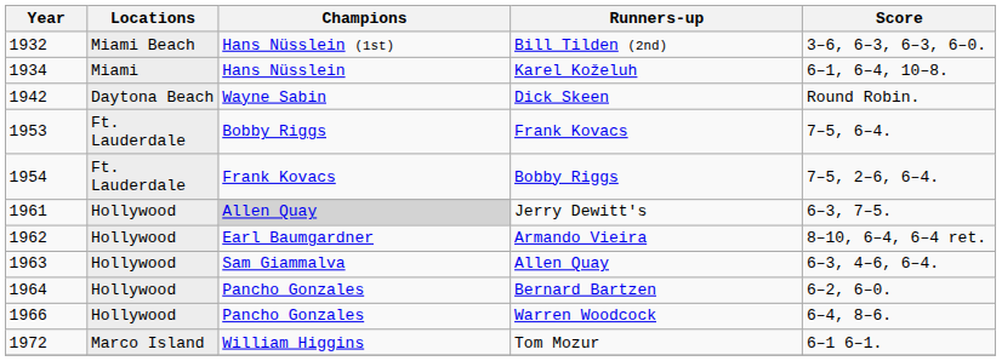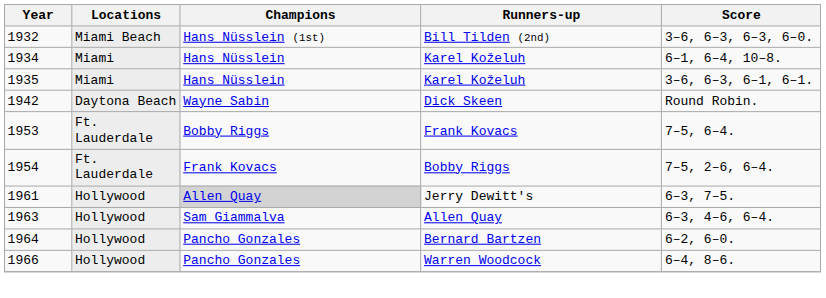+ row: 1935 | Miami | Hans Nüsslein | Karel Koželuh | 3–6, 6–3, 6–1, 6–1.
- row: 1962 | Hollywood | Earl Baumgardner | Armando Vieira | 8–10, 6–4, 6–4 ret.
- row: 1972 | Marco Island | William Higgins | Tom Mozur | 6–1 6–1.
